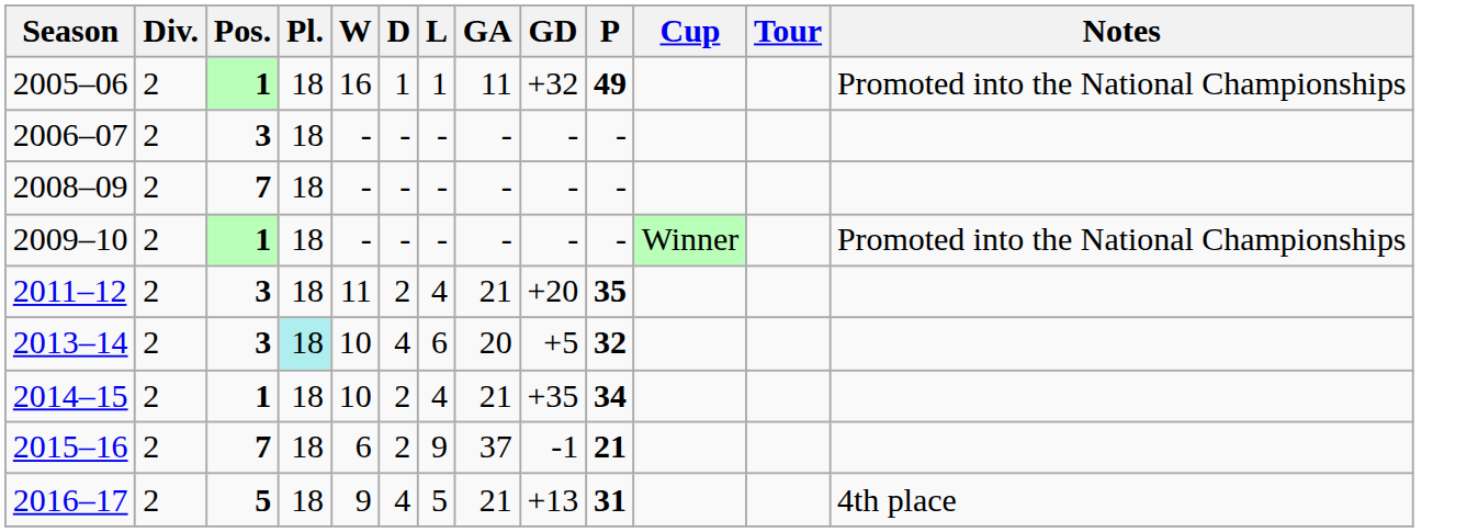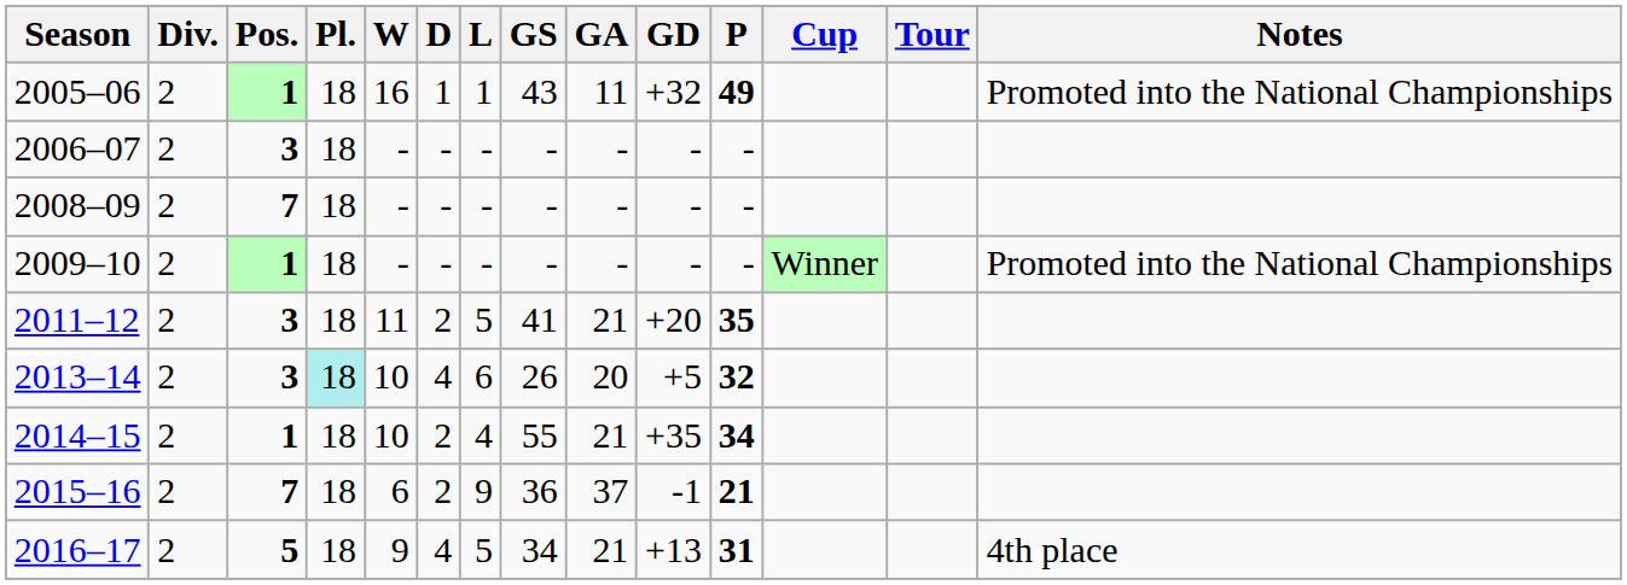+ column: GS | 43 | - | - | - | 41 | 26 | 55 | 36 | 34
2011–12 | L: 4 -> 5
